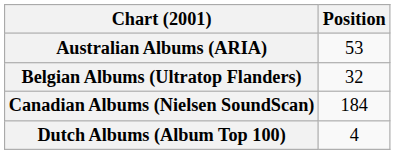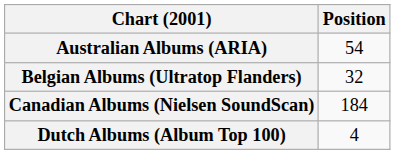Australian Albums (ARIA) | Position: 53 -> 54
